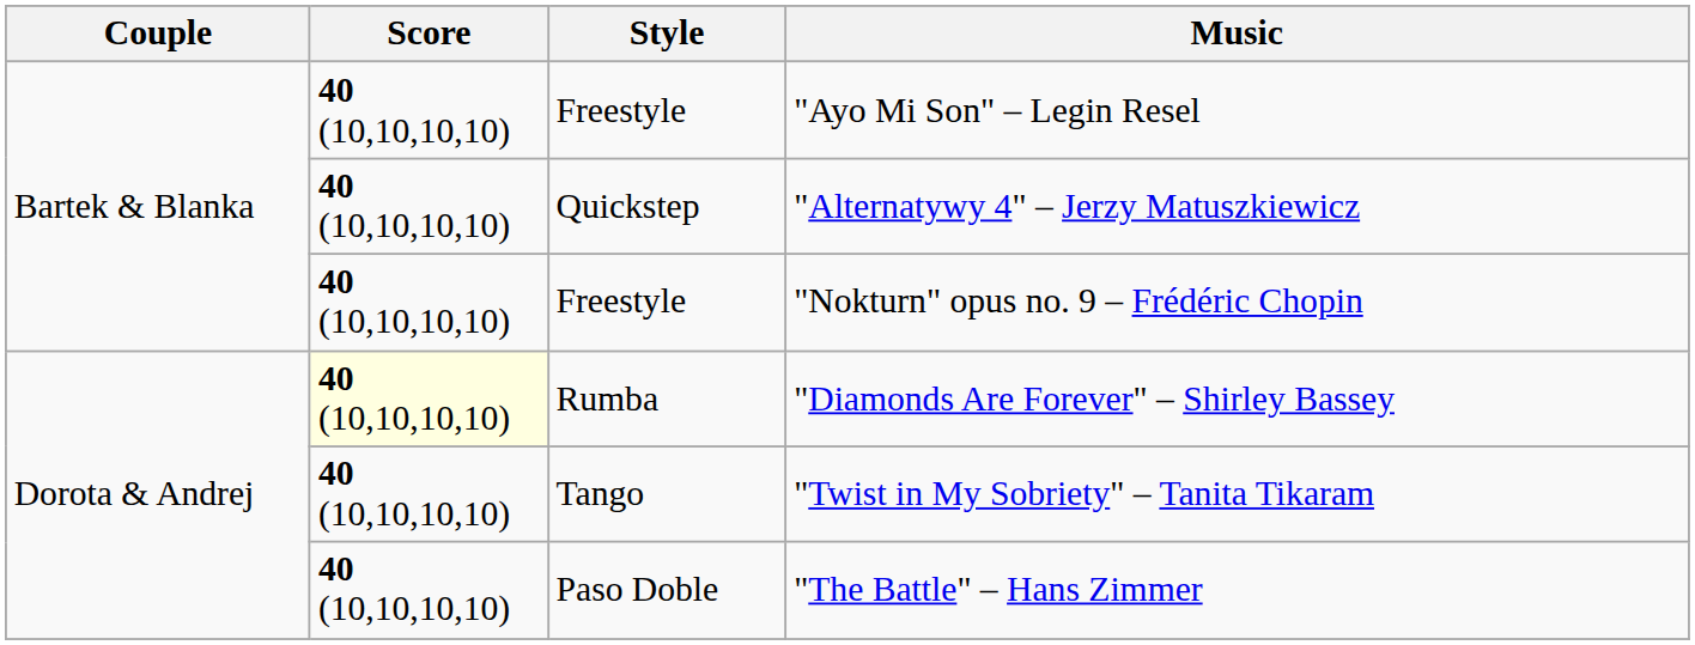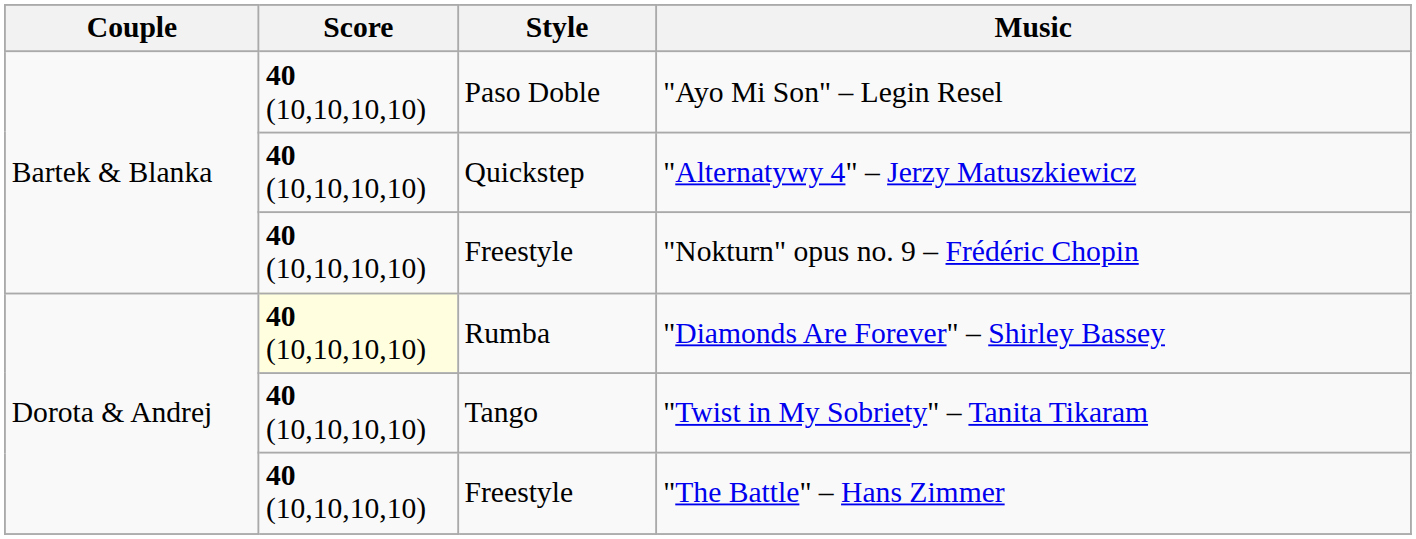"Ayo Mi Son" – Legin Resel | Style: Freestyle -> Paso Doble
"The Battle" – Hans Zimmer | Style: Paso Doble -> Freestyle
